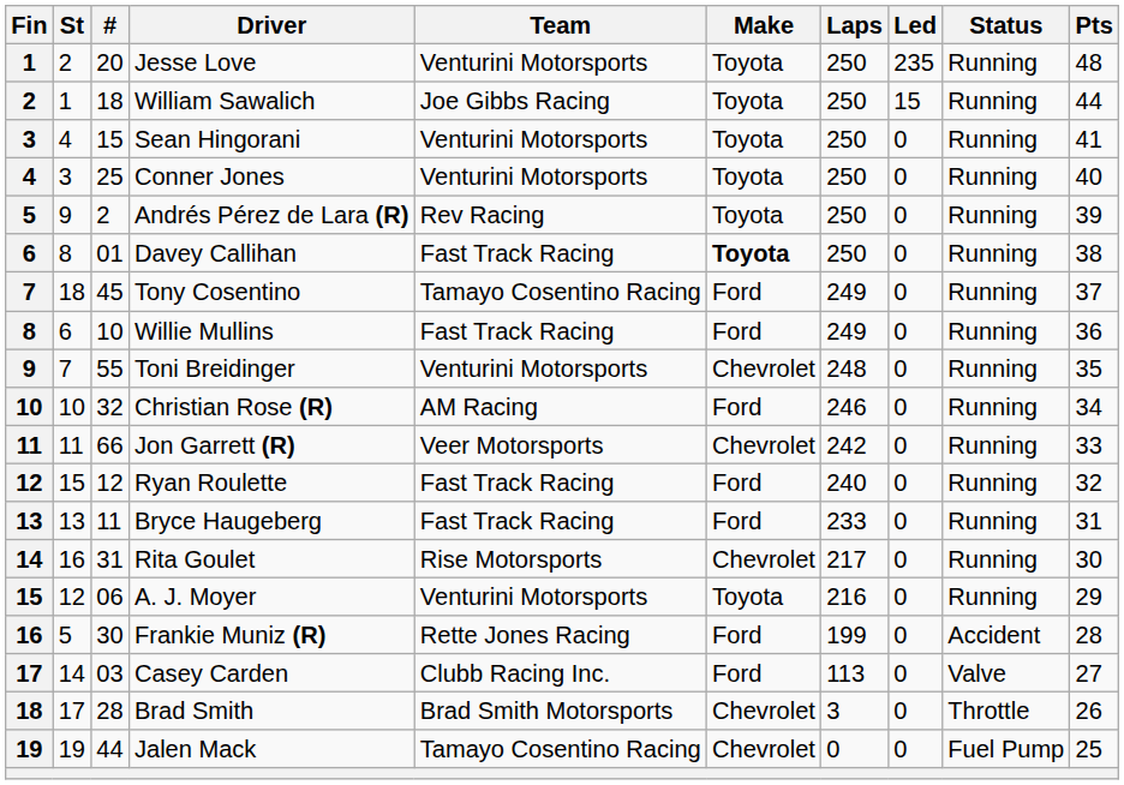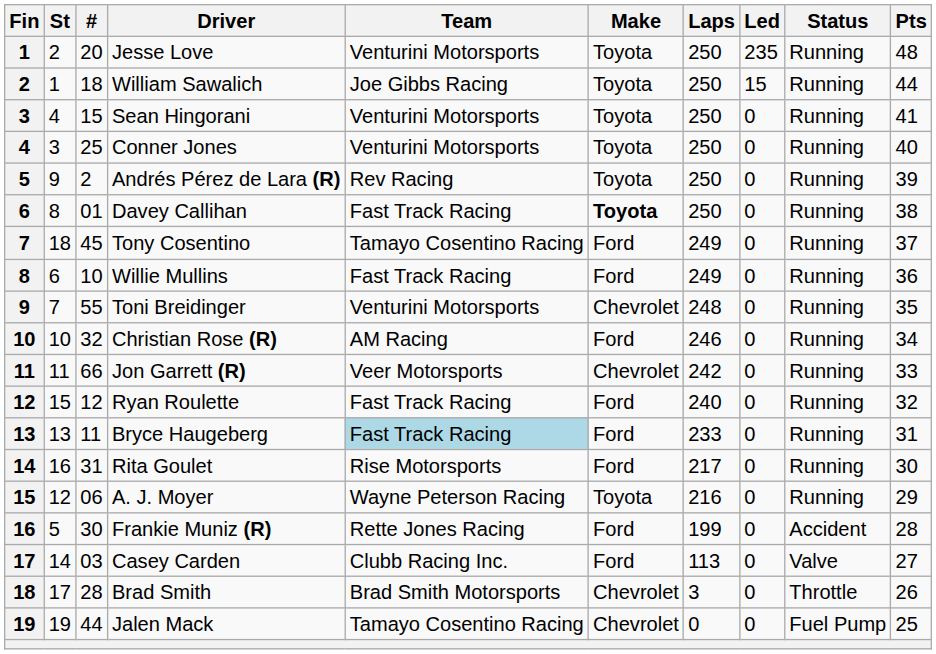Bryce Haugeberg | Team: no background -> lightblue background
Rita Goulet | Make: Chevrolet -> Ford
A. J. Moyer | Team: Venturini Motorsports -> Wayne Peterson Racing
